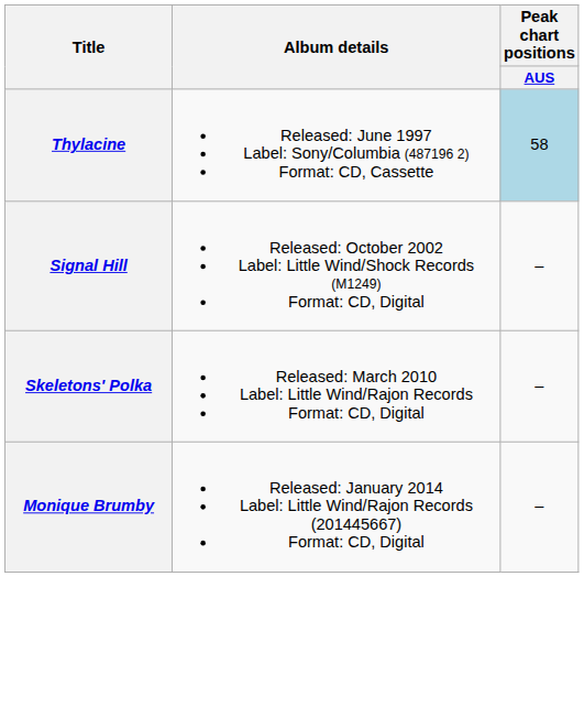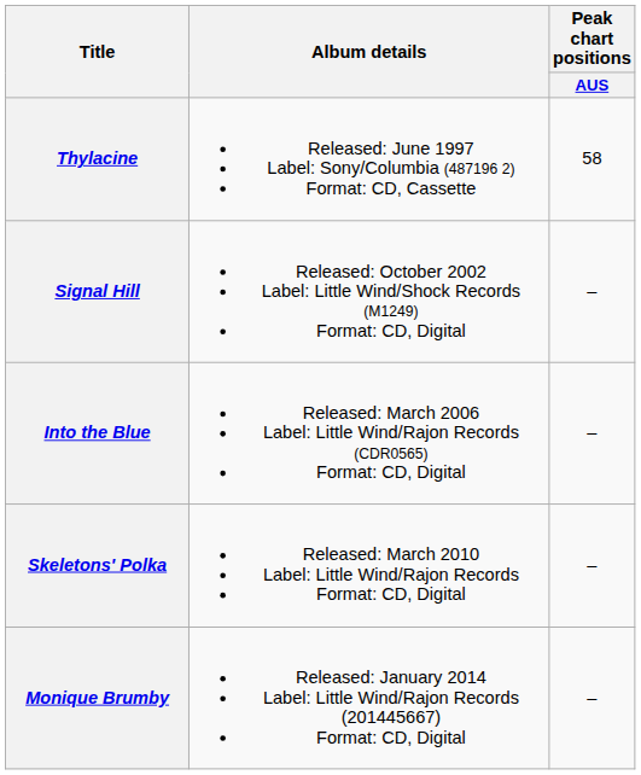Thylacine | Peak chart positions / AUS: lightblue background -> no background
+ row: Into the Blue | Released: March 2006 Label: Little Wind/Rajon Records (CDR0565) Format: CD, Digital | –
